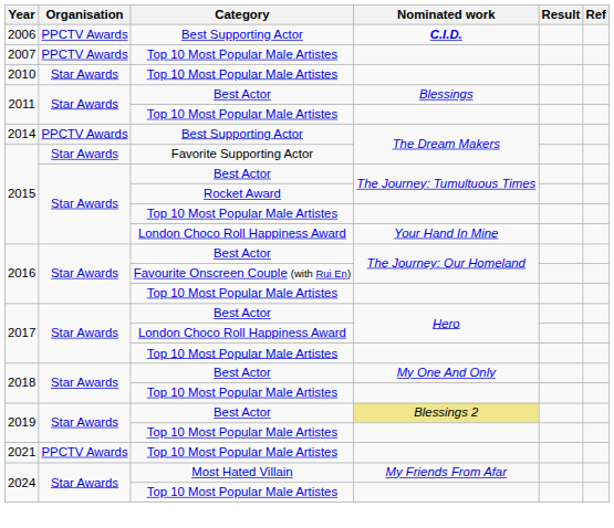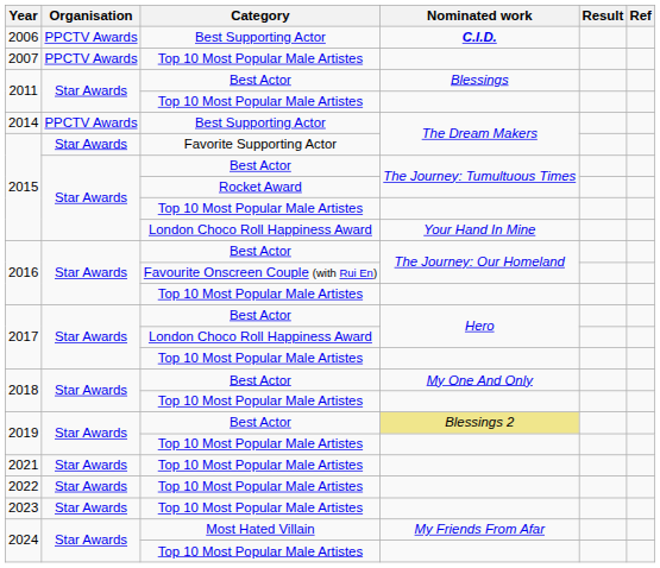- row: 2010 | Star Awards | Top 10 Most Popular Male Artistes
2021 | Organisation: PPCTV Awards -> Star Awards
+ row: 2022 | Star Awards | Top 10 Most Popular Male Artistes
+ row: 2023 | Star Awards | Top 10 Most Popular Male Artistes
